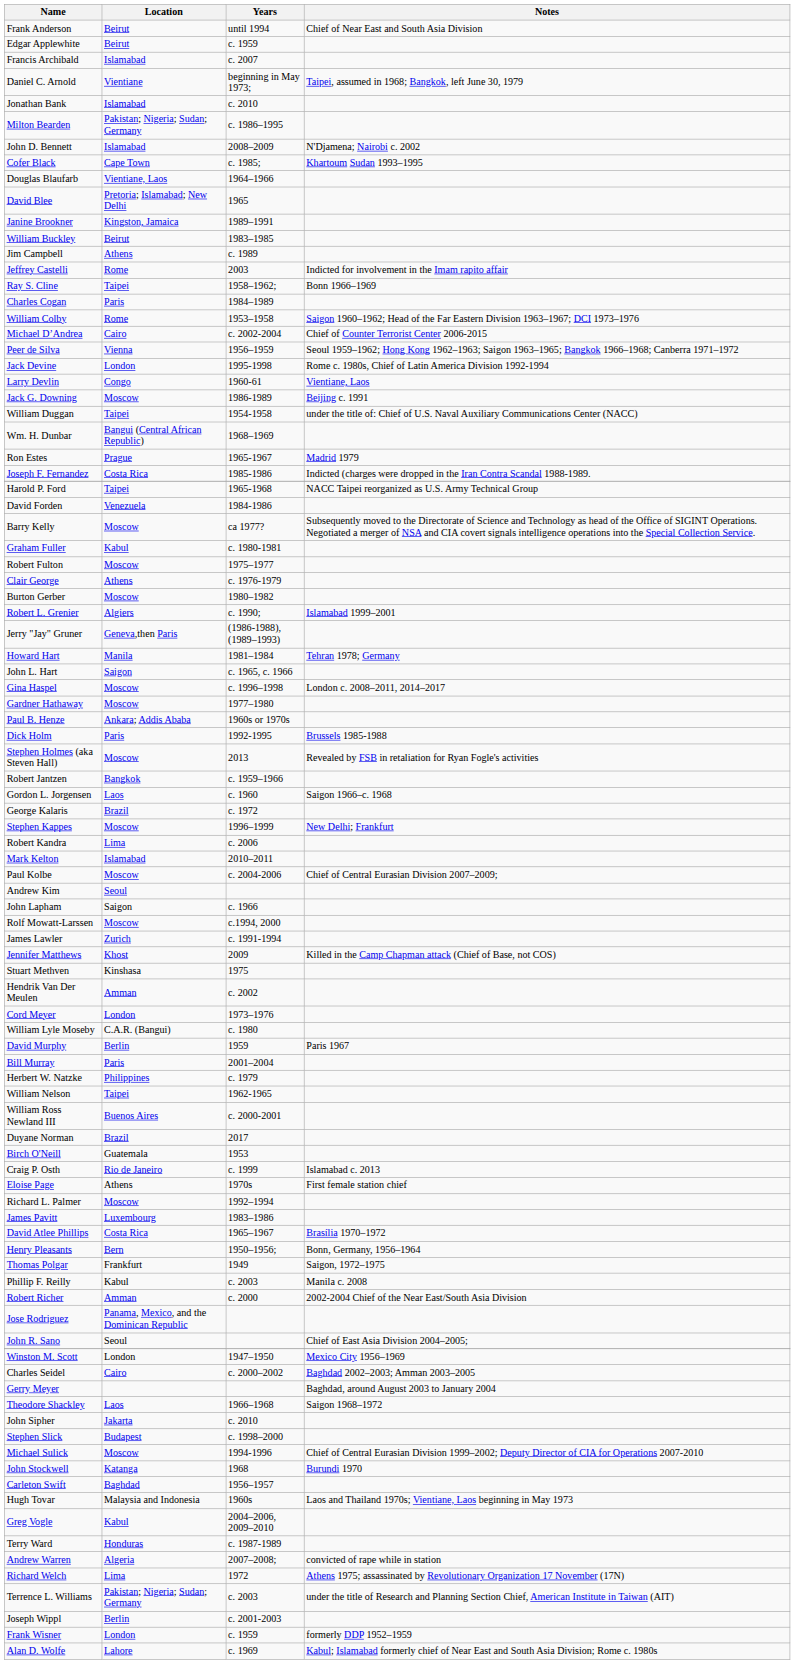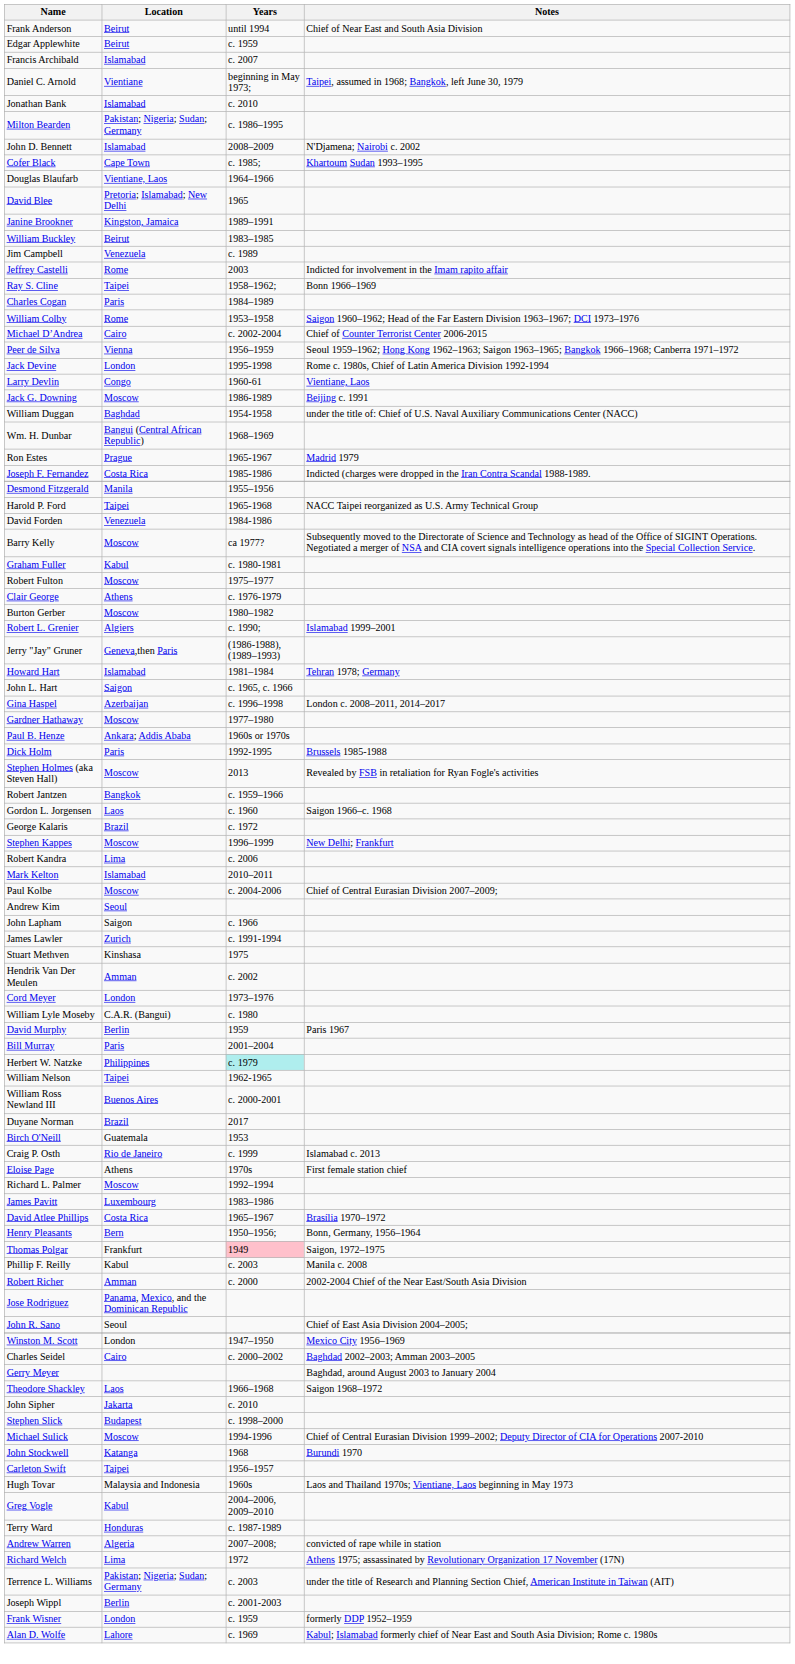Jim Campbell | Location: Athens -> Venezuela
William Duggan | Location: Taipei -> Baghdad
+ row: Desmond Fitzgerald | Manila | 1955–1956
Howard Hart | Location: Manila -> Islamabad
Gina Haspel | Location: Moscow -> Azerbaijan
- row: Rolf Mowatt-Larssen | Moscow | c.1994, 2000
- row: Jennifer Matthews | Khost | 2009 | Killed in the Camp Chapman attack (Chief of Base, not COS)
Herbert W. Natzke | Years: no background -> paleturquoise background
Thomas Polgar | Years: no background -> pink background
Carleton Swift | Location: Baghdad -> Taipei
